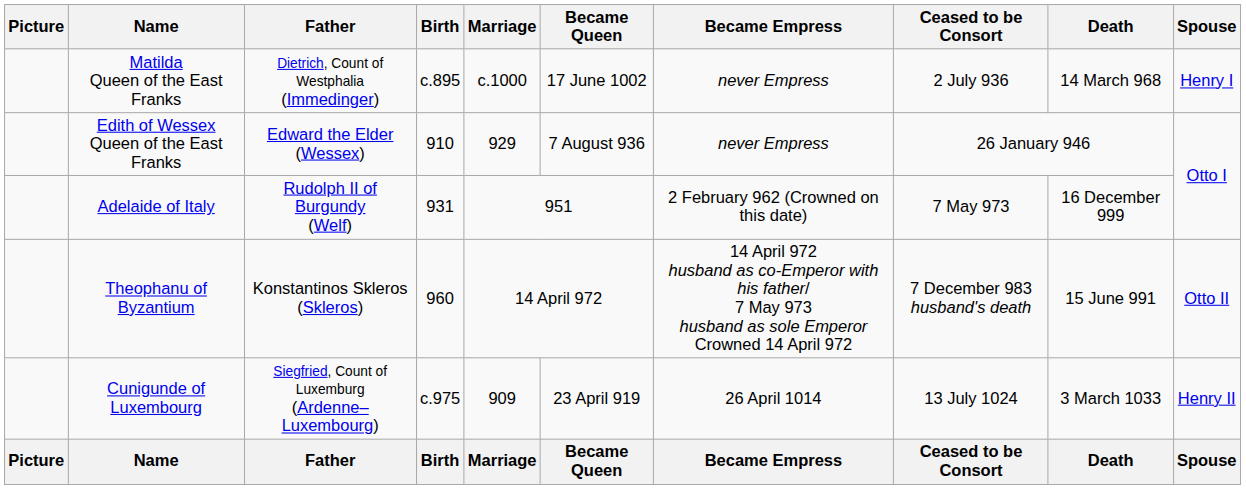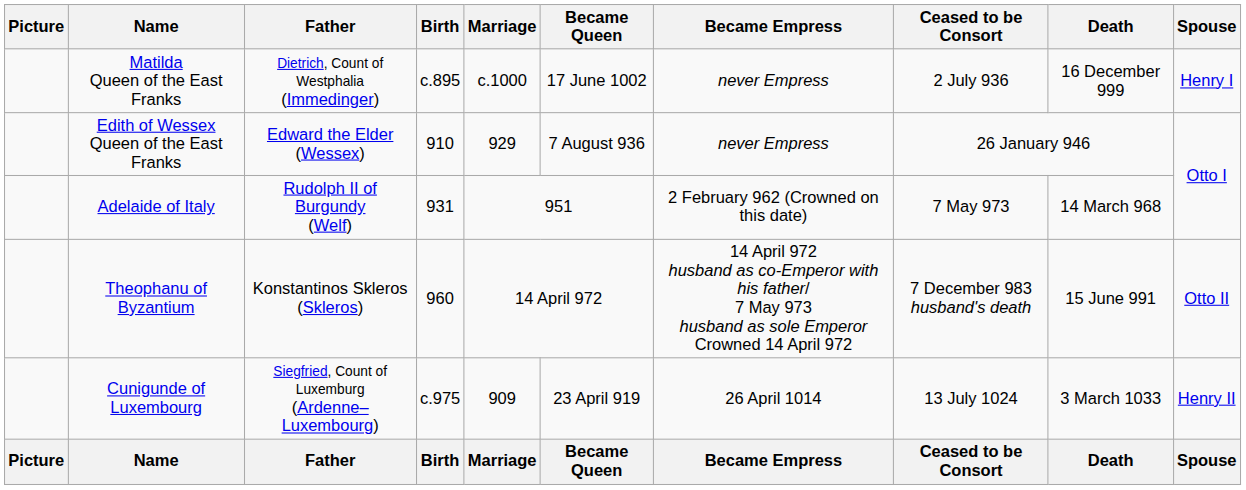Matilda Queen of the East Franks | Death: 14 March 968 -> 16 December 999
Adelaide of Italy | Death: 16 December 999 -> 14 March 968
